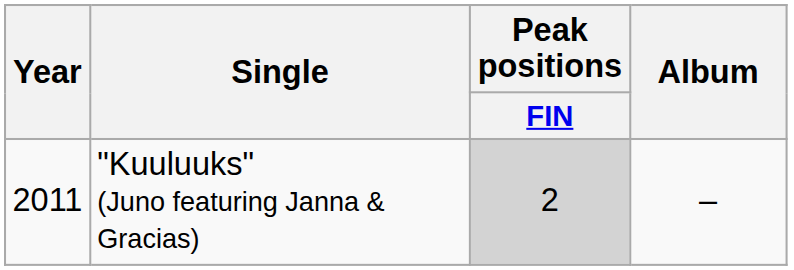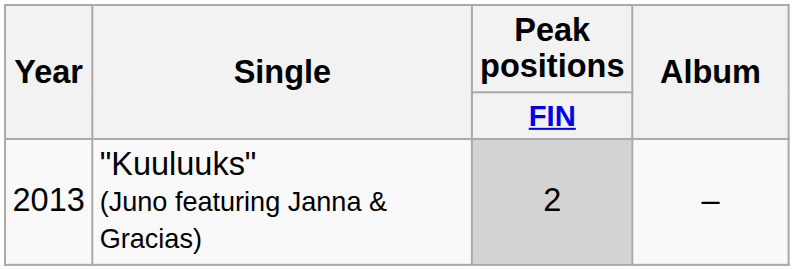"Kuuluuks" (Juno featuring Janna & Gracias) | Year: 2011 -> 2013
